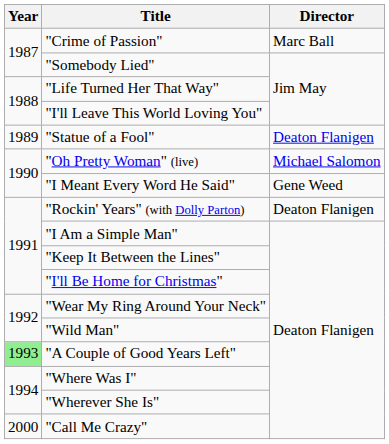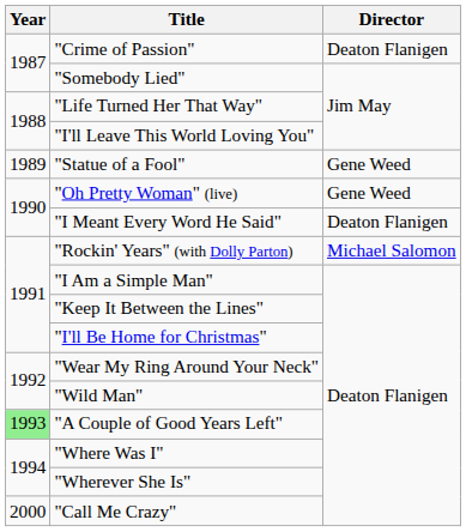"Crime of Passion" | Director: Marc Ball -> Deaton Flanigen
"Statue of a Fool" | Director: Deaton Flanigen -> Gene Weed
"Oh Pretty Woman" (live) | Director: Michael Salomon -> Gene Weed
"I Meant Every Word He Said" | Director: Gene Weed -> Deaton Flanigen
"Rockin' Years" (with Dolly Parton) | Director: Deaton Flanigen -> Michael Salomon
